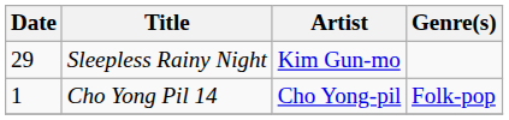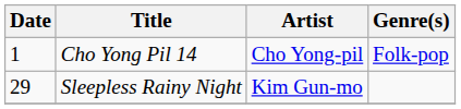rows swapped: Cho Yong Pil 14 <-> Sleepless Rainy Night
